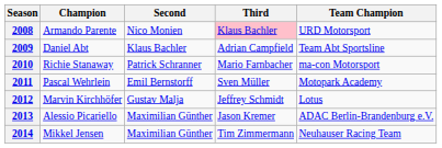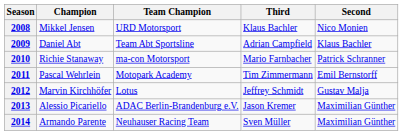columns swapped: Second <-> Team Champion
2008 | Champion: Armando Parente -> Mikkel Jensen
2008 | Third: pink background -> no background
2011 | Third: Sven Müller -> Tim Zimmermann
2014 | Champion: Mikkel Jensen -> Armando Parente
2014 | Third: Tim Zimmermann -> Sven Müller
